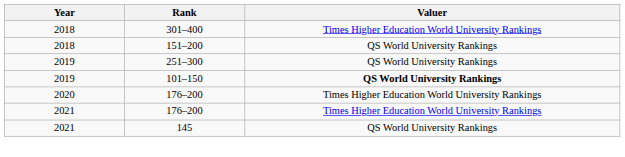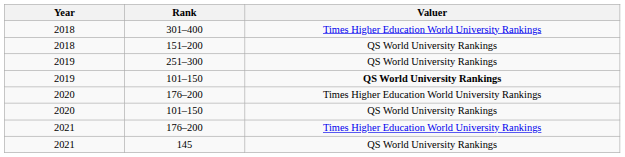+ row: 2020 | 101–150 | QS World University Rankings
